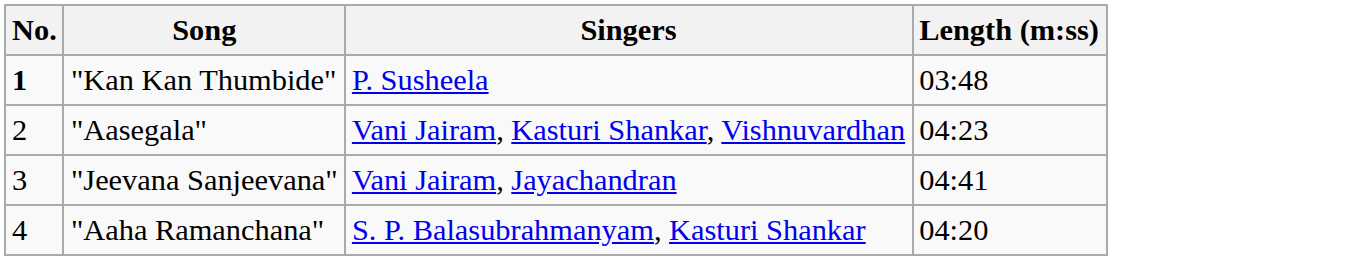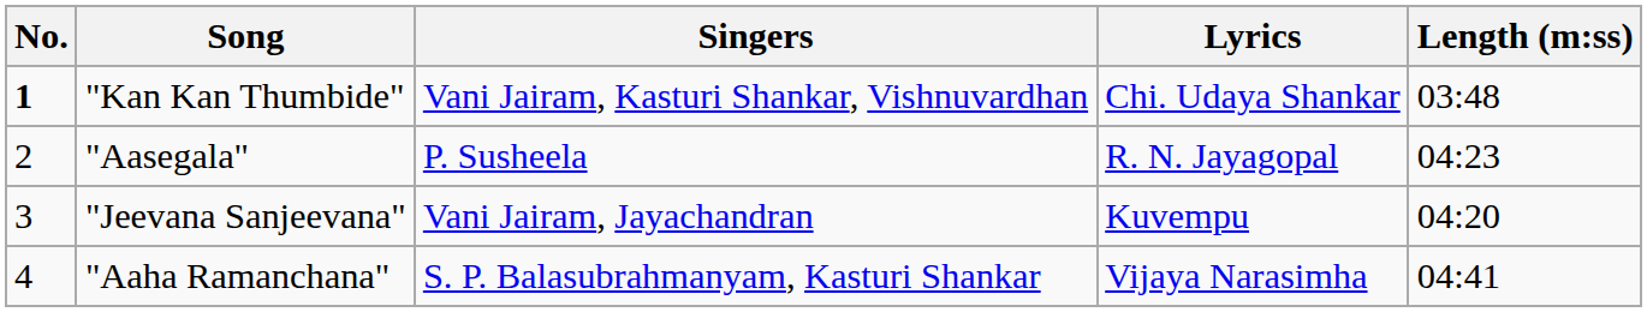+ column: Lyrics | Chi. Udaya Shankar | R. N. Jayagopal | Kuvempu | Vijaya Narasimha
"Kan Kan Thumbide" | Singers: P. Susheela -> Vani Jairam, Kasturi Shankar, Vishnuvardhan
"Aasegala" | Singers: Vani Jairam, Kasturi Shankar, Vishnuvardhan -> P. Susheela
"Jeevana Sanjeevana" | Length (m:ss): 04:41 -> 04:20
"Aaha Ramanchana" | Length (m:ss): 04:20 -> 04:41
